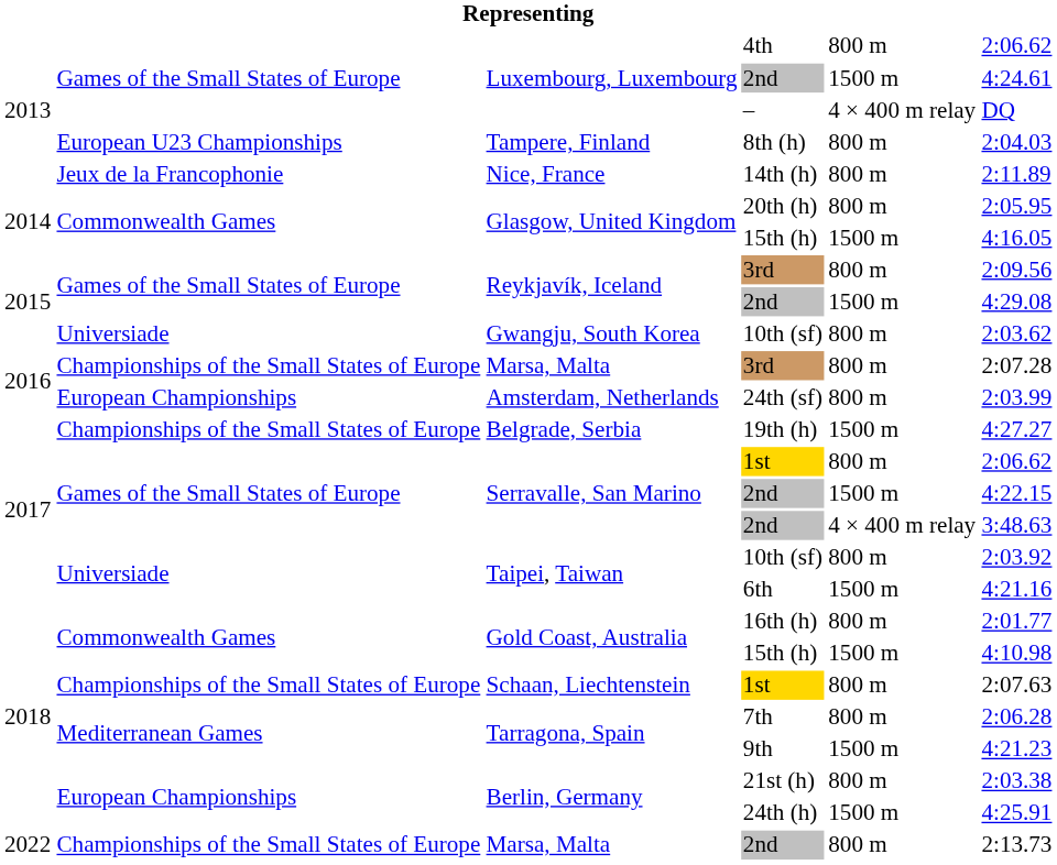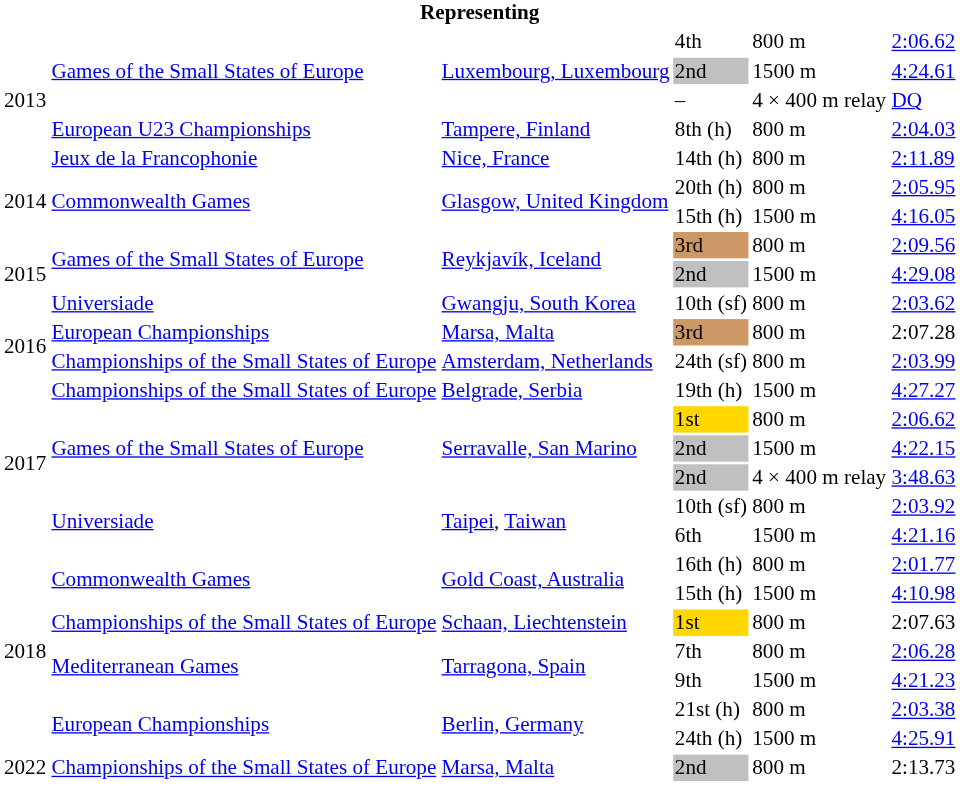Marsa, Malta / 3rd | column 2: Championships of the Small States of Europe -> European Championships
24th (sf) | column 2: European Championships -> Championships of the Small States of Europe
